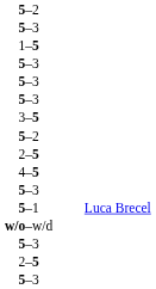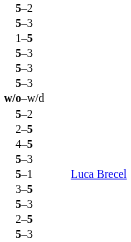rows swapped: w/o–w/d <-> 3–5
